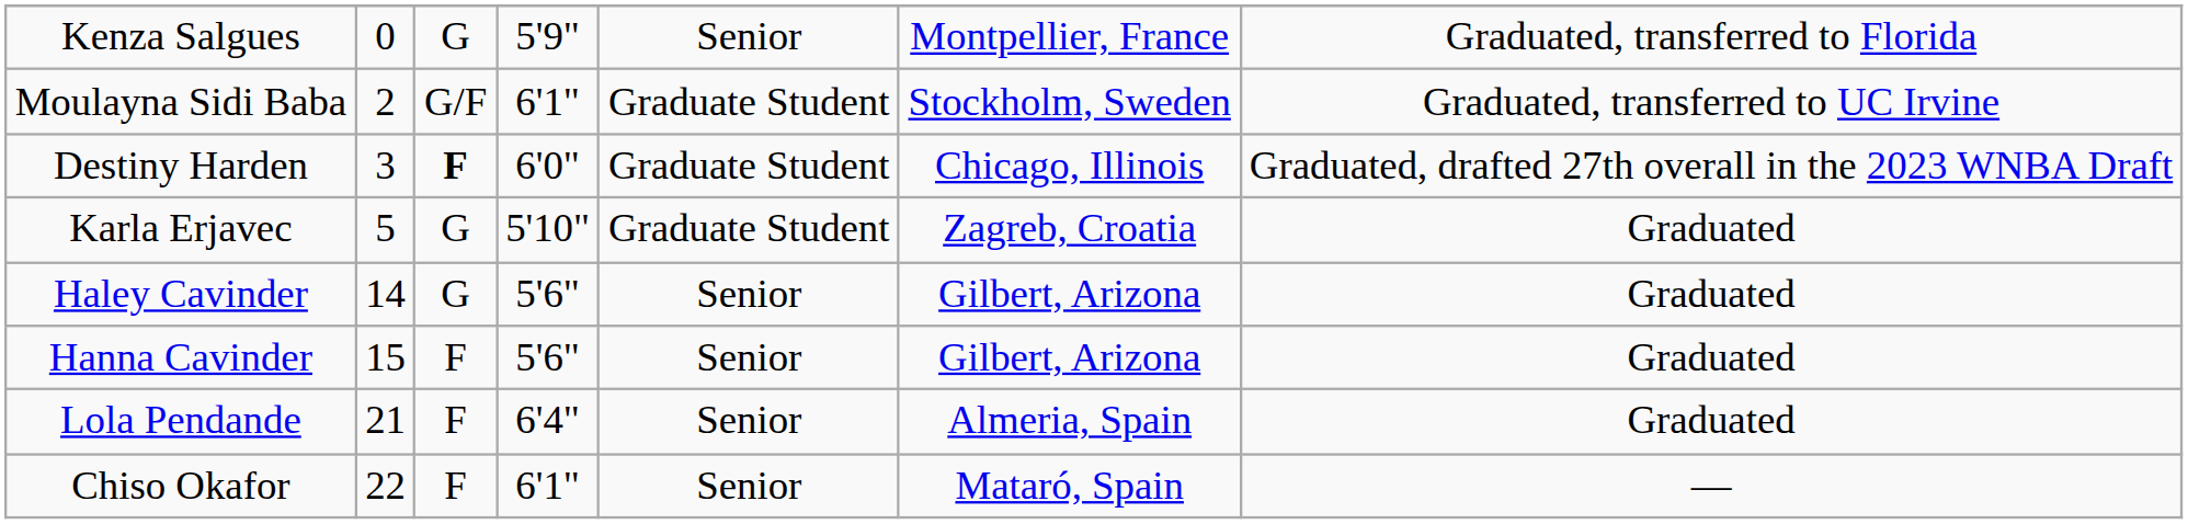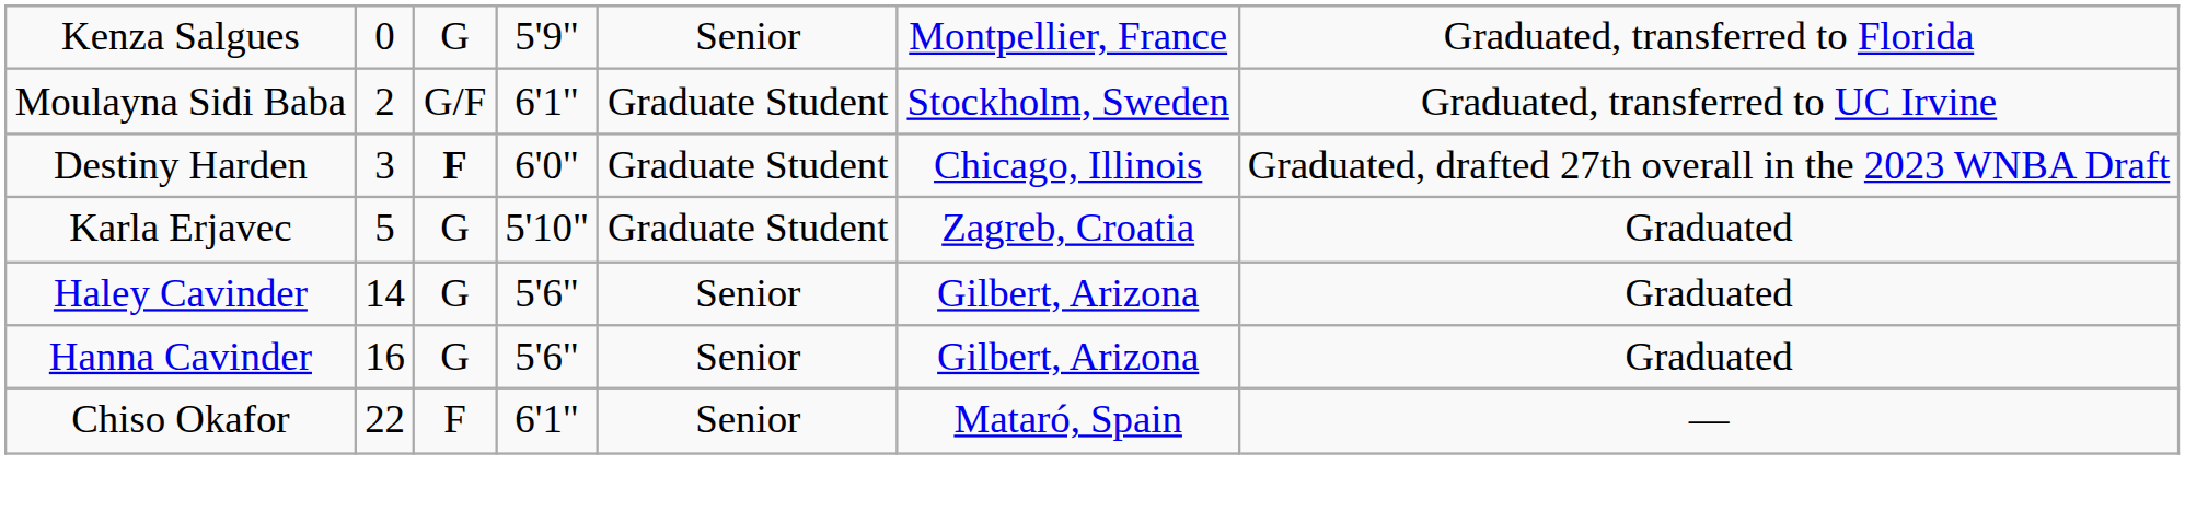Hanna Cavinder | column 2: 15 -> 16
Hanna Cavinder | column 3: F -> G
- row: Lola Pendande | 21 | F | 6'4" | Senior | Almeria, Spain | Graduated
